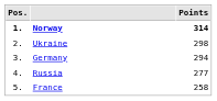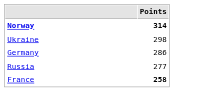- column: Pos. | 1. | 2. | 3. | 4. | 5.
Germany | Points: 294 -> 286
France | Points: normal -> bold
